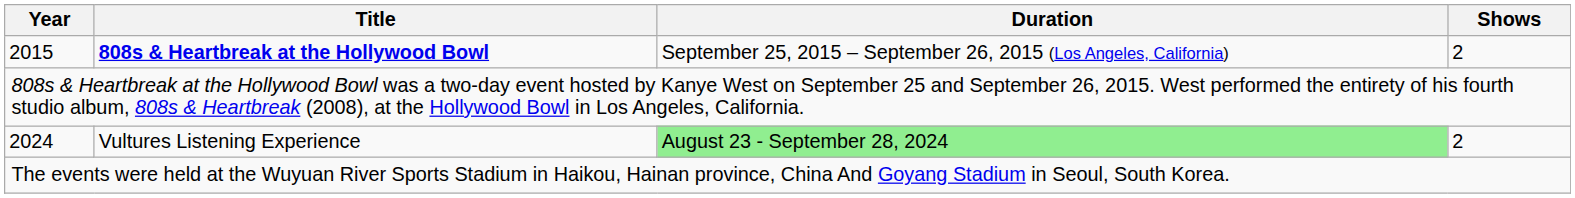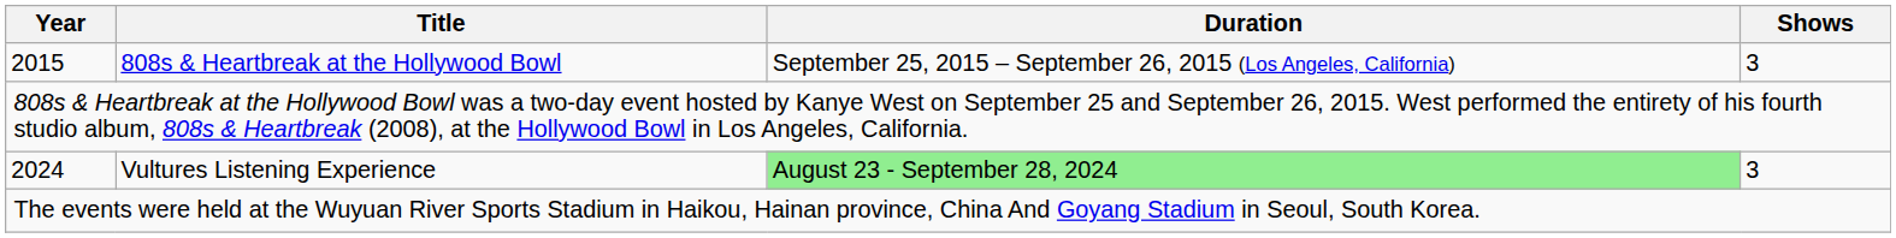2015 | Title: bold -> normal
2015 | Shows: 2 -> 3
2024 | Shows: 2 -> 3
